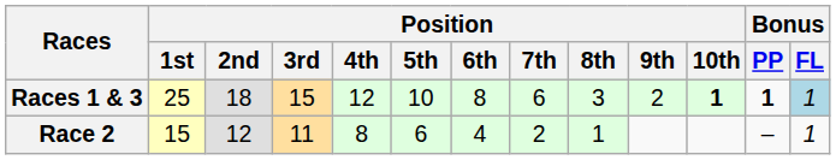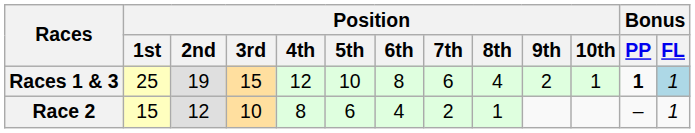Races 1 & 3 | Position / 2nd: 18 -> 19
Races 1 & 3 | Position / 8th: 3 -> 4
Races 1 & 3 | Position / 10th: bold -> normal
Race 2 | Position / 3rd: 11 -> 10
